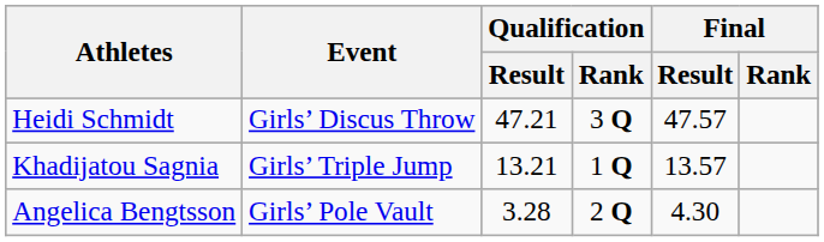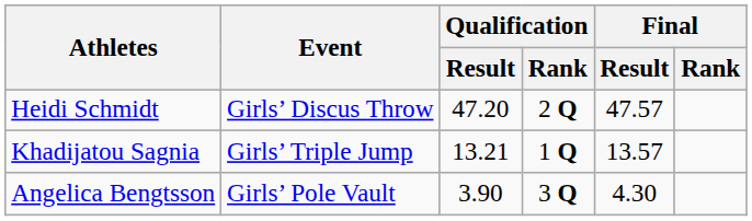Heidi Schmidt | Qualification / Result: 47.21 -> 47.20
Heidi Schmidt | Qualification / Rank: 3 Q -> 2 Q
Angelica Bengtsson | Qualification / Result: 3.28 -> 3.90
Angelica Bengtsson | Qualification / Rank: 2 Q -> 3 Q
